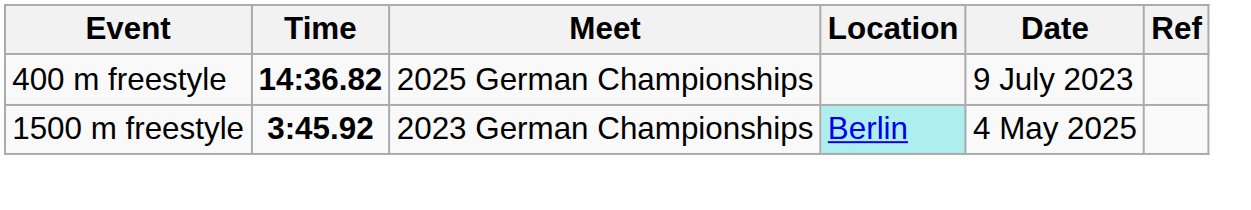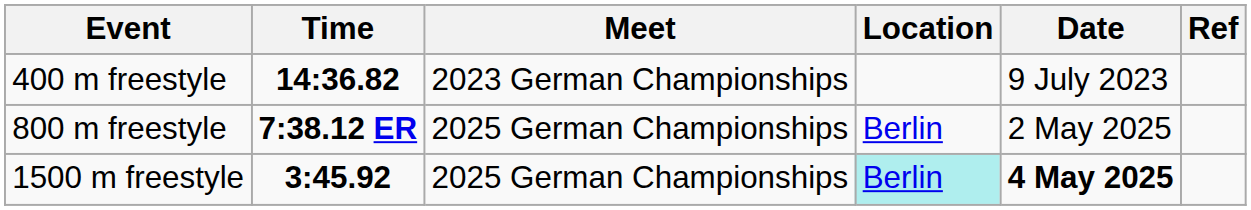400 m freestyle | Meet: 2025 German Championships -> 2023 German Championships
+ row: 800 m freestyle | 7:38.12 ER | 2025 German Championships | Berlin | 2 May 2025
1500 m freestyle | Meet: 2023 German Championships -> 2025 German Championships
1500 m freestyle | Date: normal -> bold
